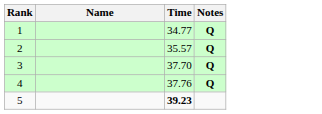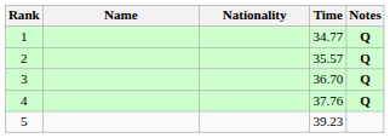+ column: Nationality
3 | Time: 37.70 -> 36.70
5 | Time: bold -> normal
